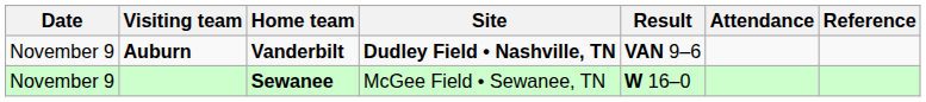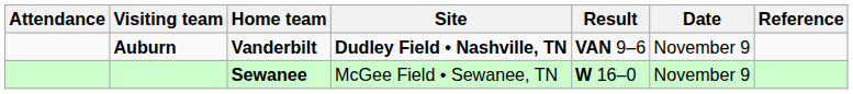columns swapped: Date <-> Attendance
